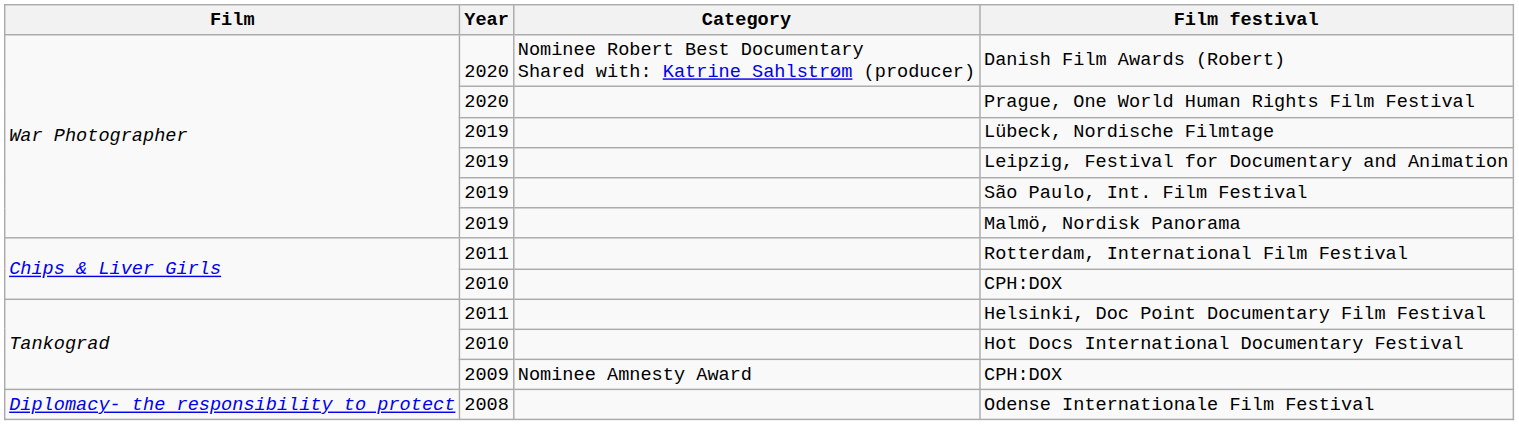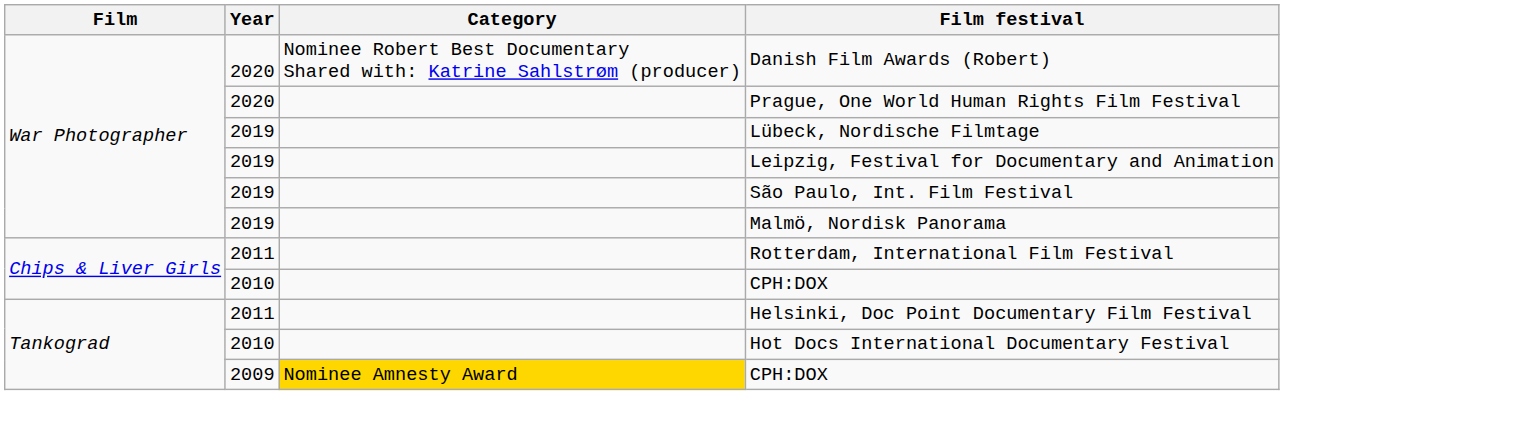2009 / CPH:DOX | Category: no background -> gold background
- row: Diplomacy- the responsibility to protect | 2008 | Odense Internationale Film Festival
